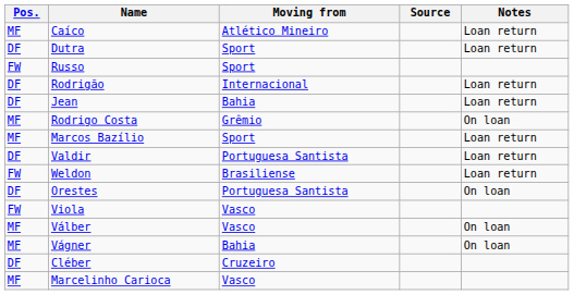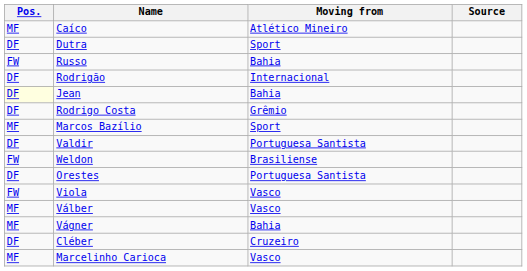- column: Notes | Loan return | Loan return | Loan return | Loan return | On loan | Loan return | Loan return | Loan return | On loan | On loan | On loan
Russo | Moving from: Sport -> Bahia
Jean | Pos.: no background -> lightyellow background
Rodrigo Costa | Pos.: MF -> DF
